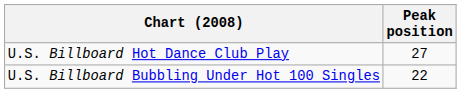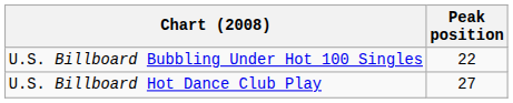rows swapped: U.S. Billboard Bubbling Under Hot 100 Singles <-> U.S. Billboard Hot Dance Club Play
